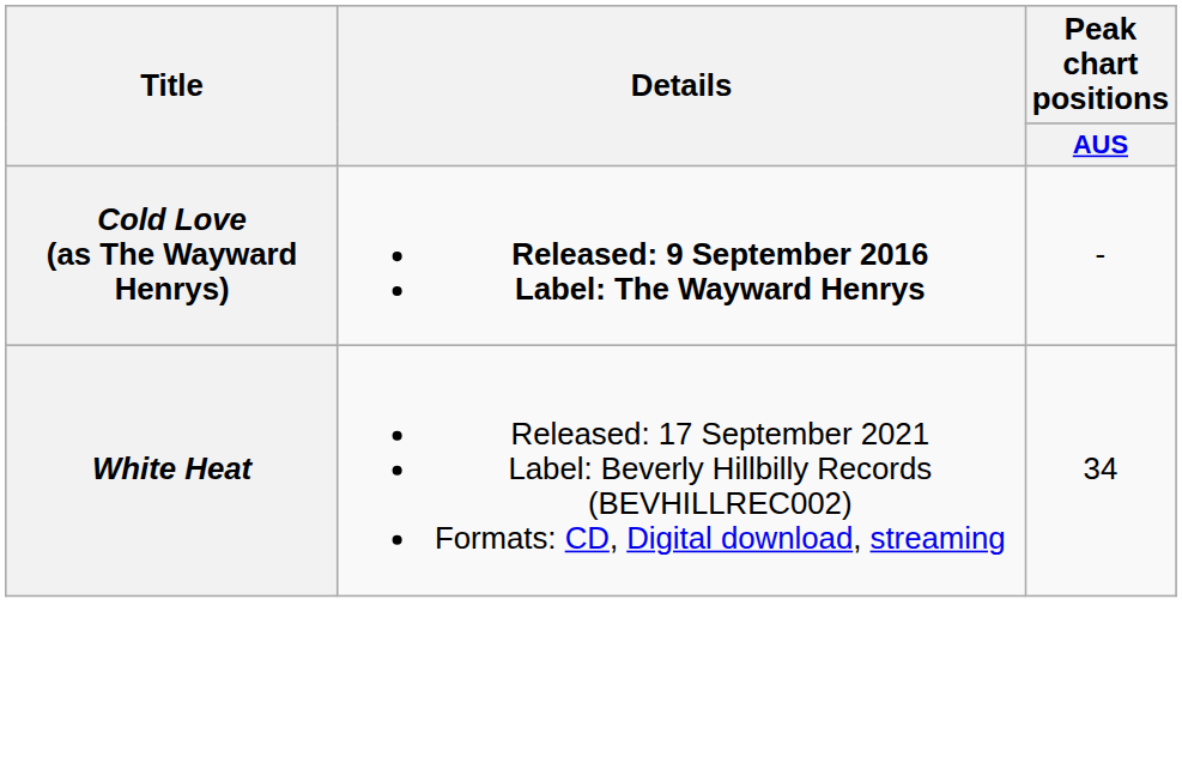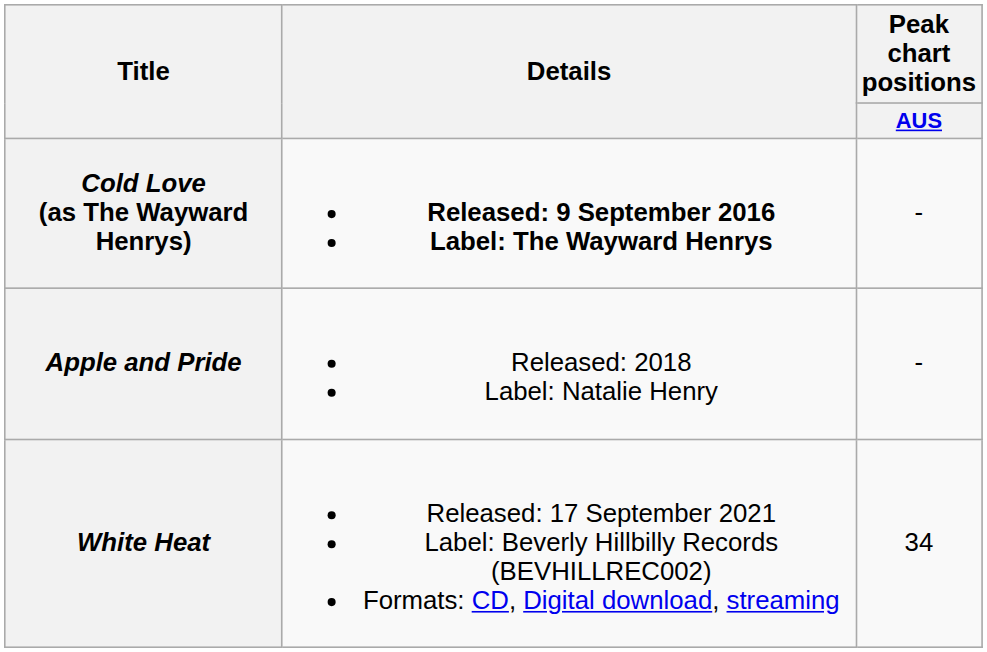+ row: Apple and Pride | Released: 2018 Label: Natalie Henry | -
